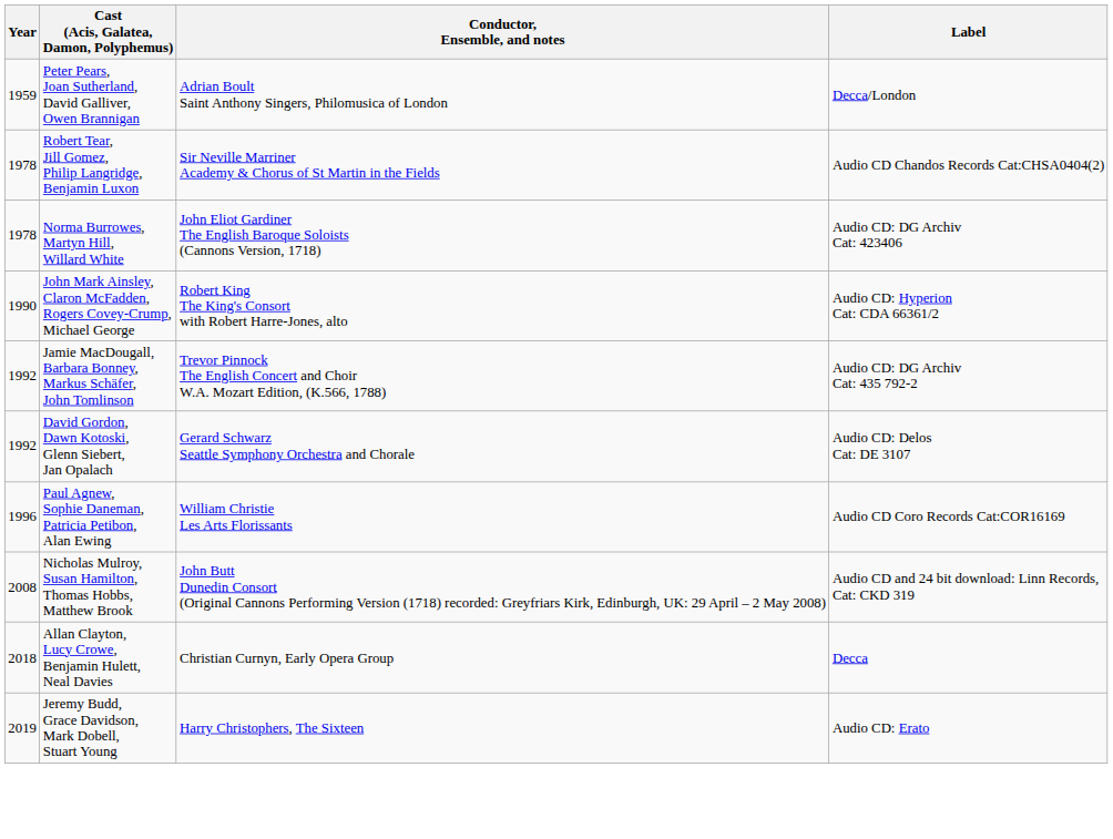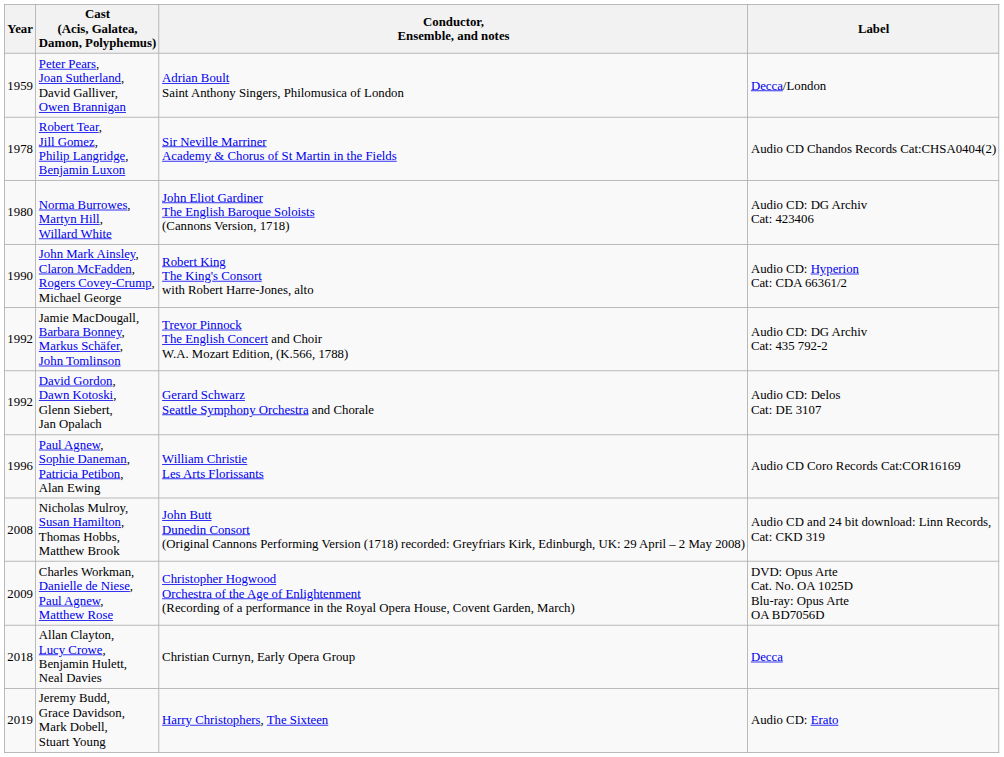Norma Burrowes, Martyn Hill, Willard White | Year: 1978 -> 1980
+ row: 2009 | Charles Workman, Danielle de Niese, Paul Agnew, Matthew Rose | Christopher Hogwood Orchestra of the Age of Enlightenment (Recording of a performance in the Royal Opera House, Covent Garden, March) | DVD: Opus Arte Cat. No. OA 1025D Blu-ray: Opus Arte OA BD7056D
